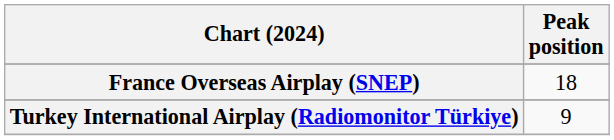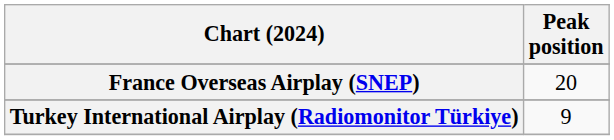France Overseas Airplay (SNEP) | Peak position: 18 -> 20
